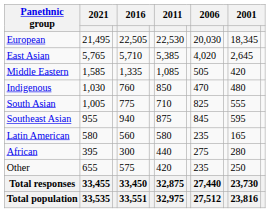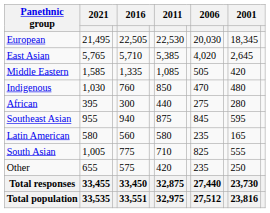rows swapped: South Asian <-> African
